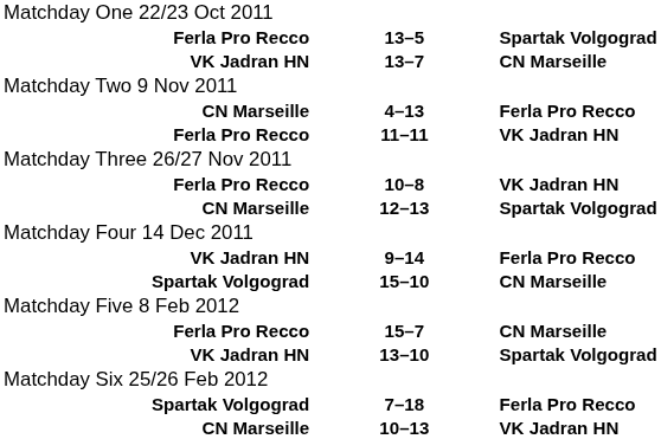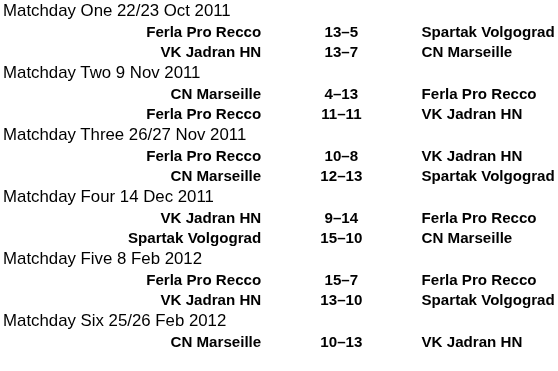15–7 | column 3: CN Marseille -> Ferla Pro Recco
- row: Spartak Volgograd | 7–18 | Ferla Pro Recco
